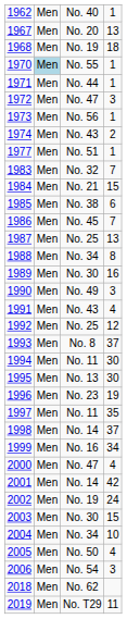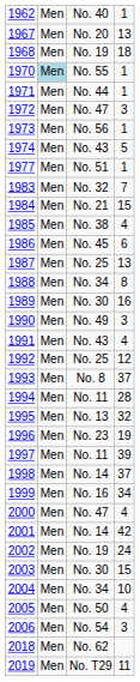1974 | column 4: 2 -> 5
1985 | column 4: 6 -> 4
1986 | column 4: 7 -> 6
1994 | column 4: 30 -> 28
1995 | column 4: 30 -> 32
1997 | column 4: 35 -> 39
